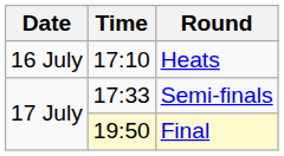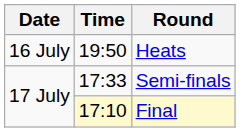Heats | Time: 17:10 -> 19:50
Final | Time: 19:50 -> 17:10
